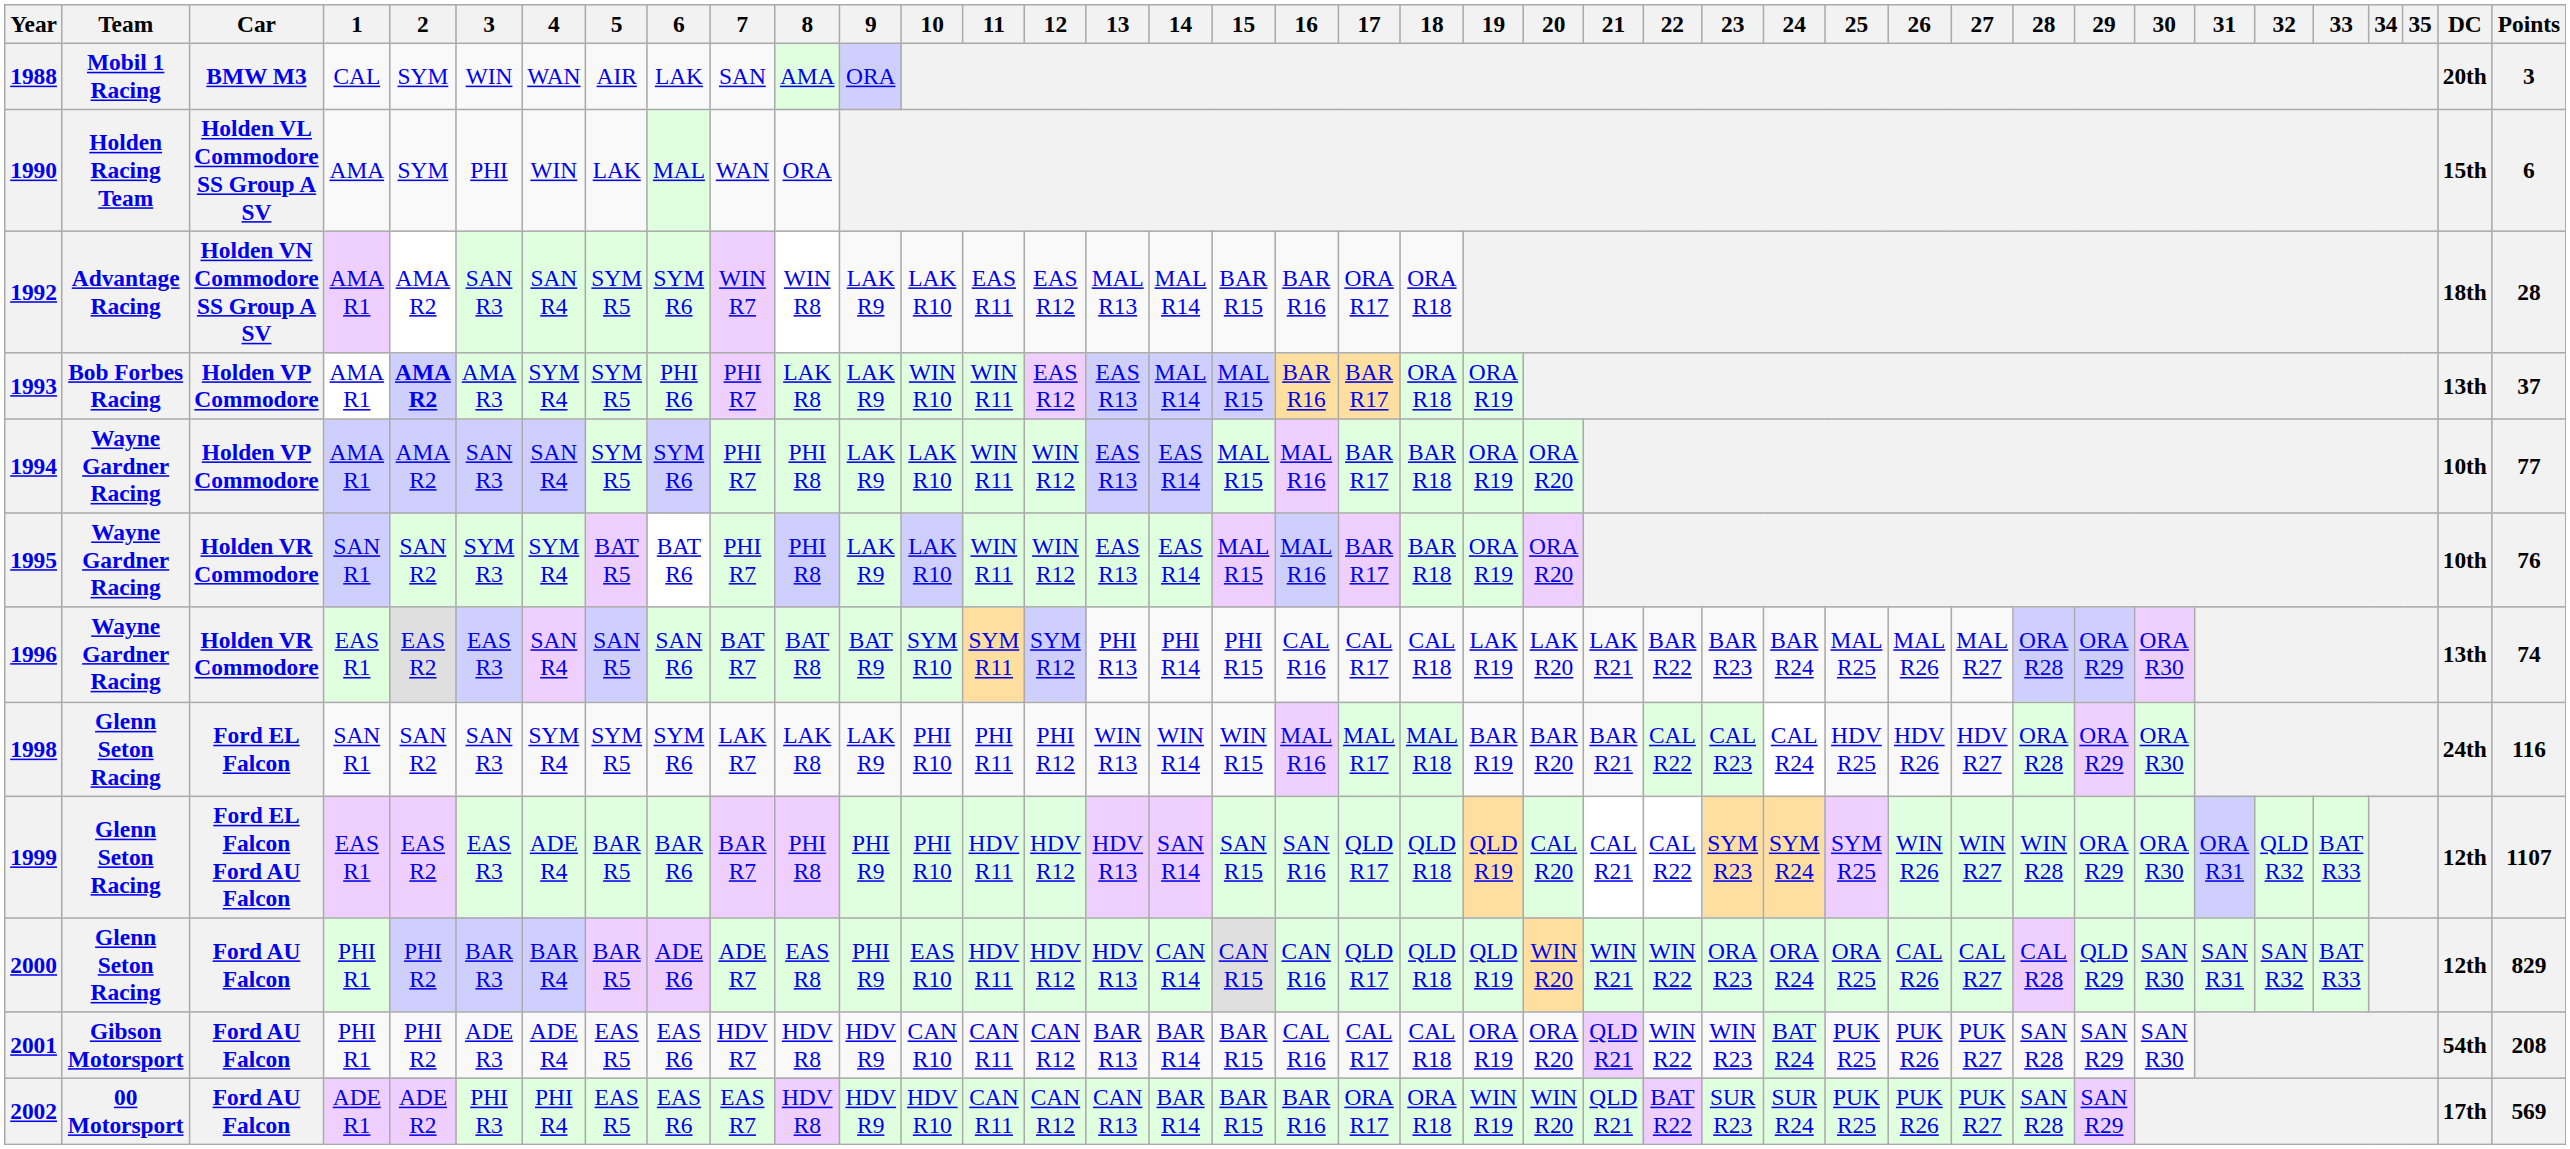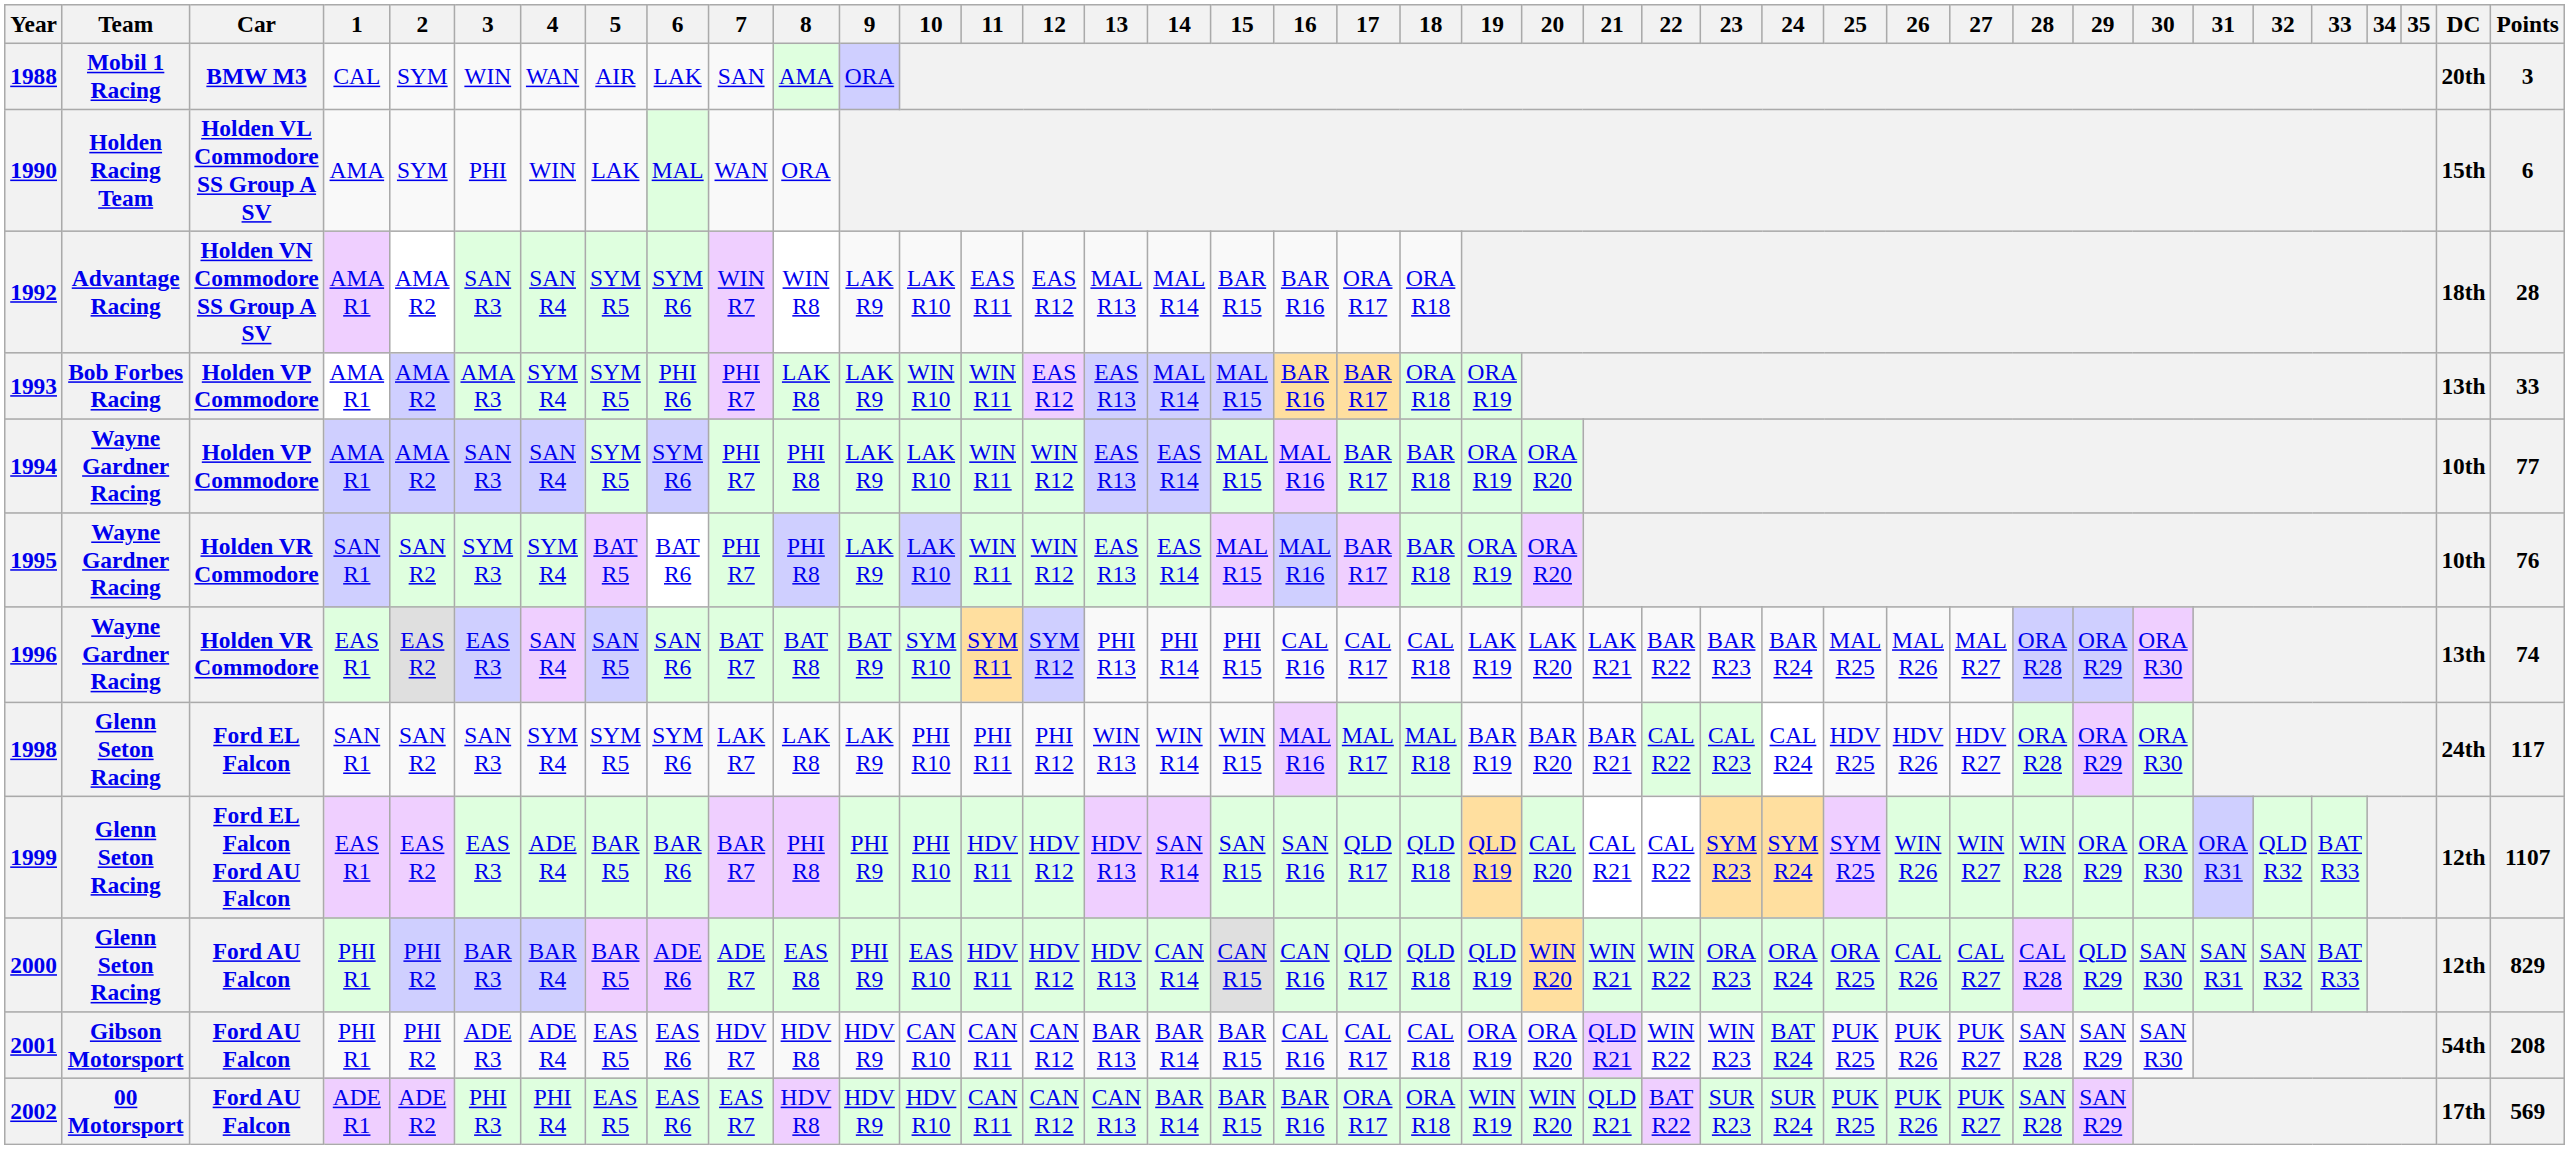1993 | 2: bold -> normal
1993 | Points: 37 -> 33
1998 | Points: 116 -> 117
